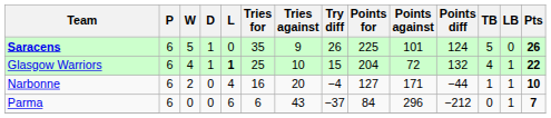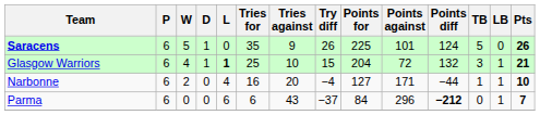Glasgow Warriors | TB: 4 -> 3
Glasgow Warriors | Pts: 22 -> 21
Parma | Points diff: normal -> bold
